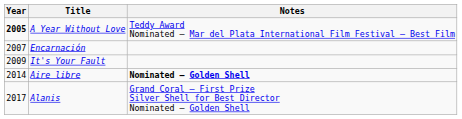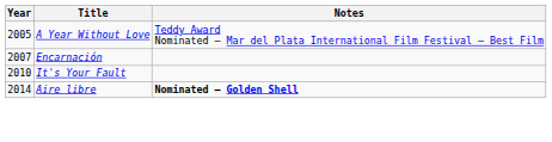A Year Without Love | Year: bold -> normal
It's Your Fault | Year: 2009 -> 2010
- row: 2017 | Alanis | Grand Coral – First Prize Silver Shell for Best Director Nominated – Golden Shell
